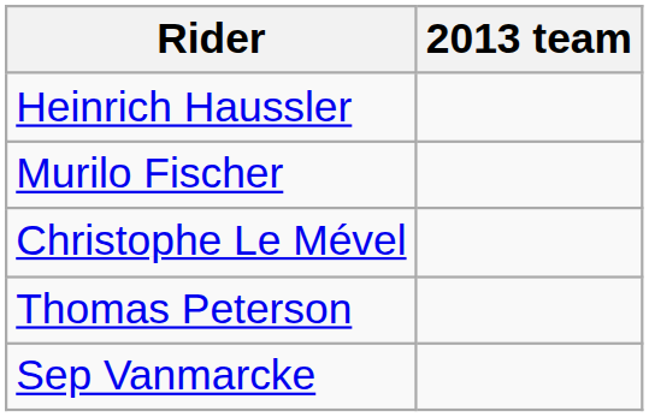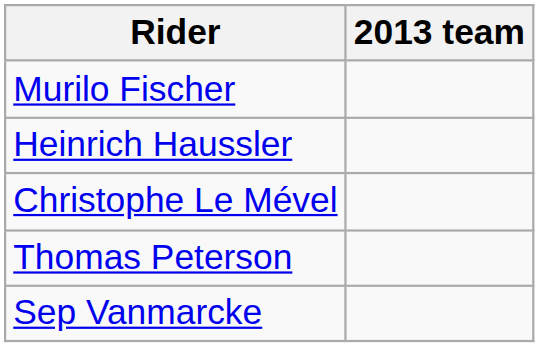rows swapped: Murilo Fischer <-> Heinrich Haussler
